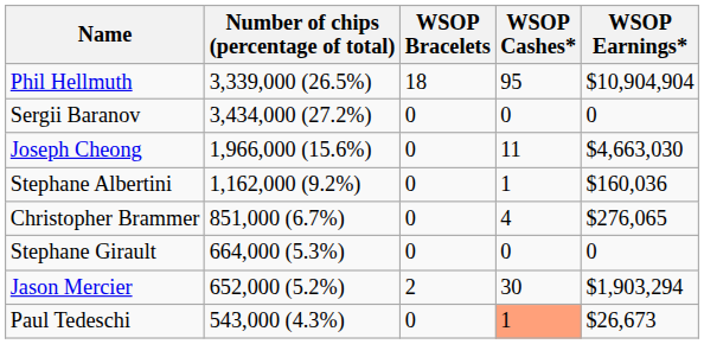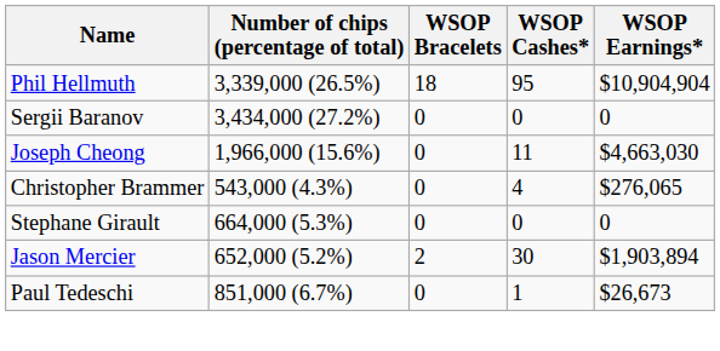- row: Stephane Albertini | 1,162,000 (9.2%) | 0 | 1 | $160,036
Christopher Brammer | Number of chips (percentage of total): 851,000 (6.7%) -> 543,000 (4.3%)
Jason Mercier | WSOP Earnings*: $1,903,294 -> $1,903,894
Paul Tedeschi | Number of chips (percentage of total): 543,000 (4.3%) -> 851,000 (6.7%)
Paul Tedeschi | WSOP Cashes*: lightsalmon background -> no background
